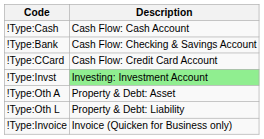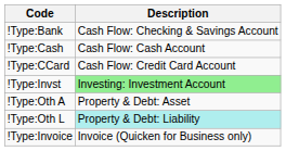rows swapped: !Type:Cash <-> !Type:Bank
!Type:Oth L | Description: no background -> paleturquoise background
